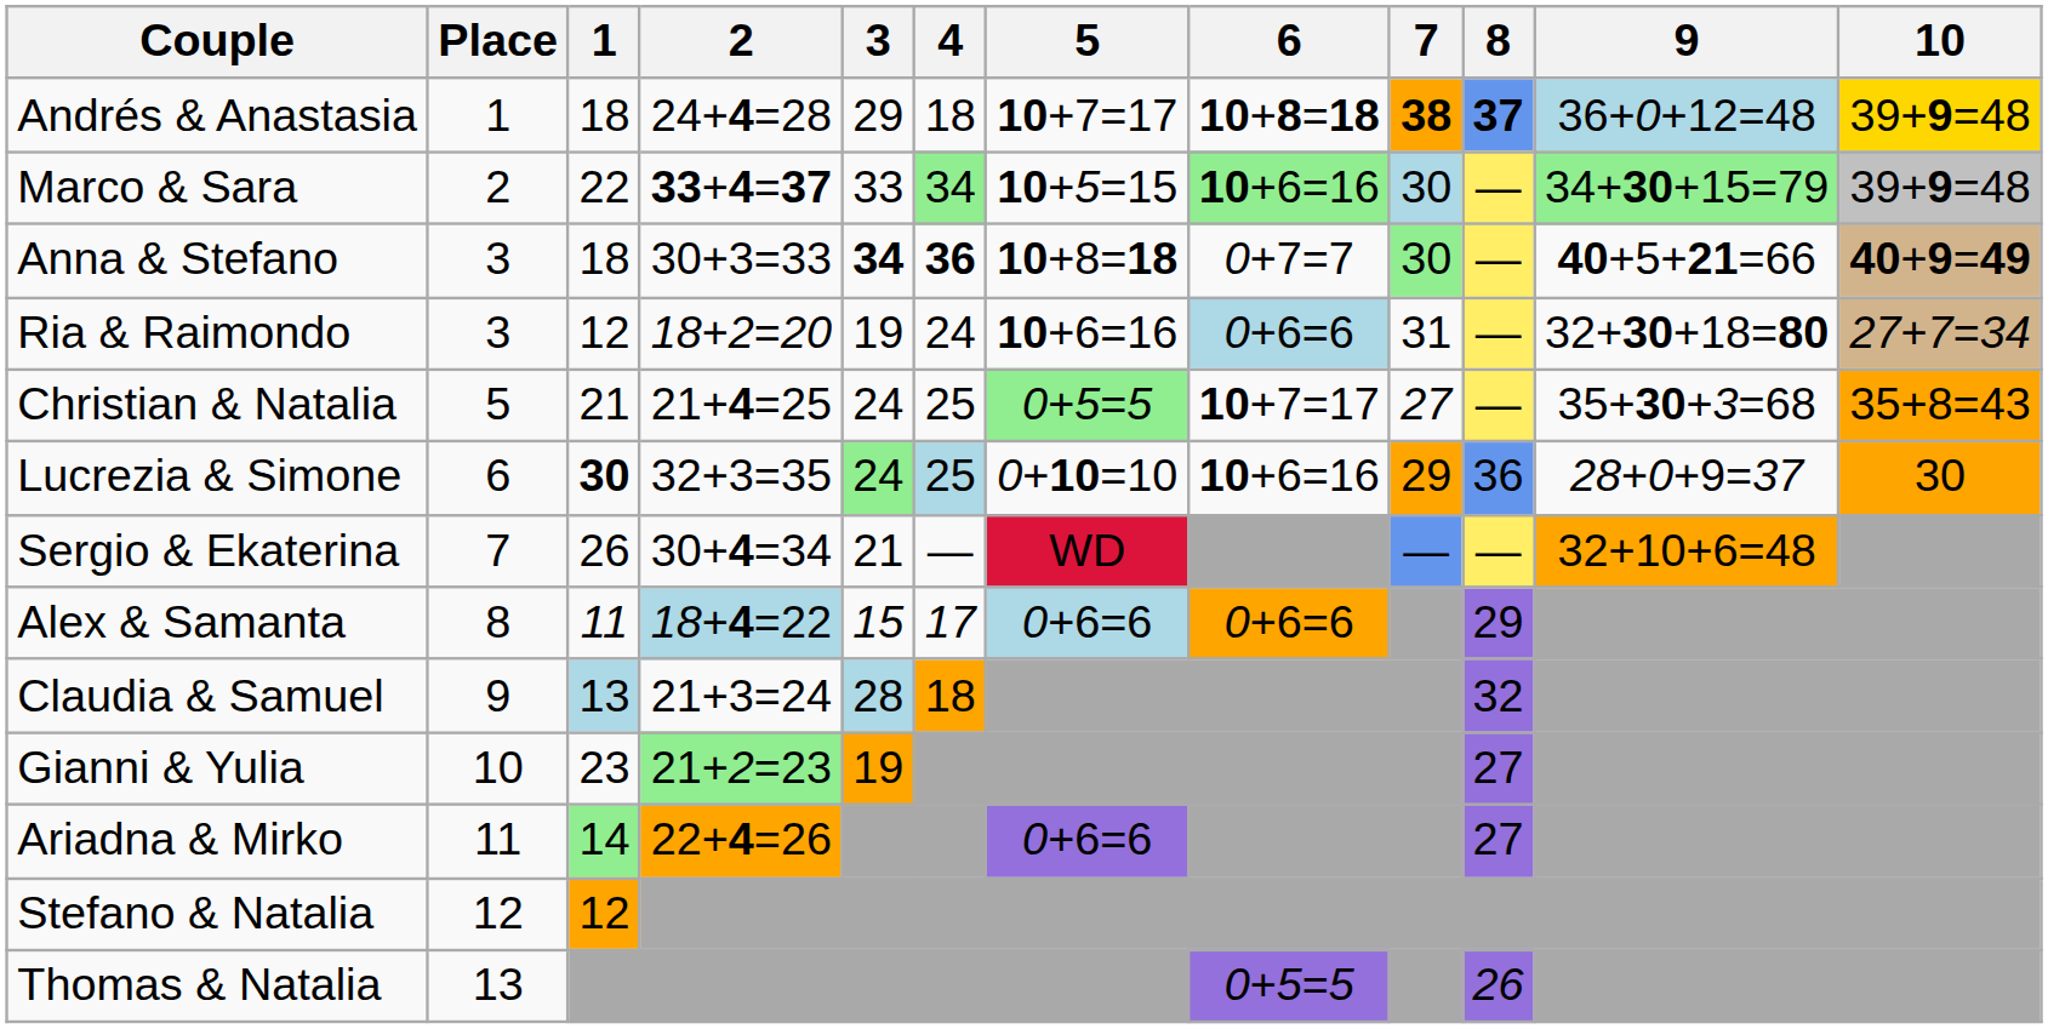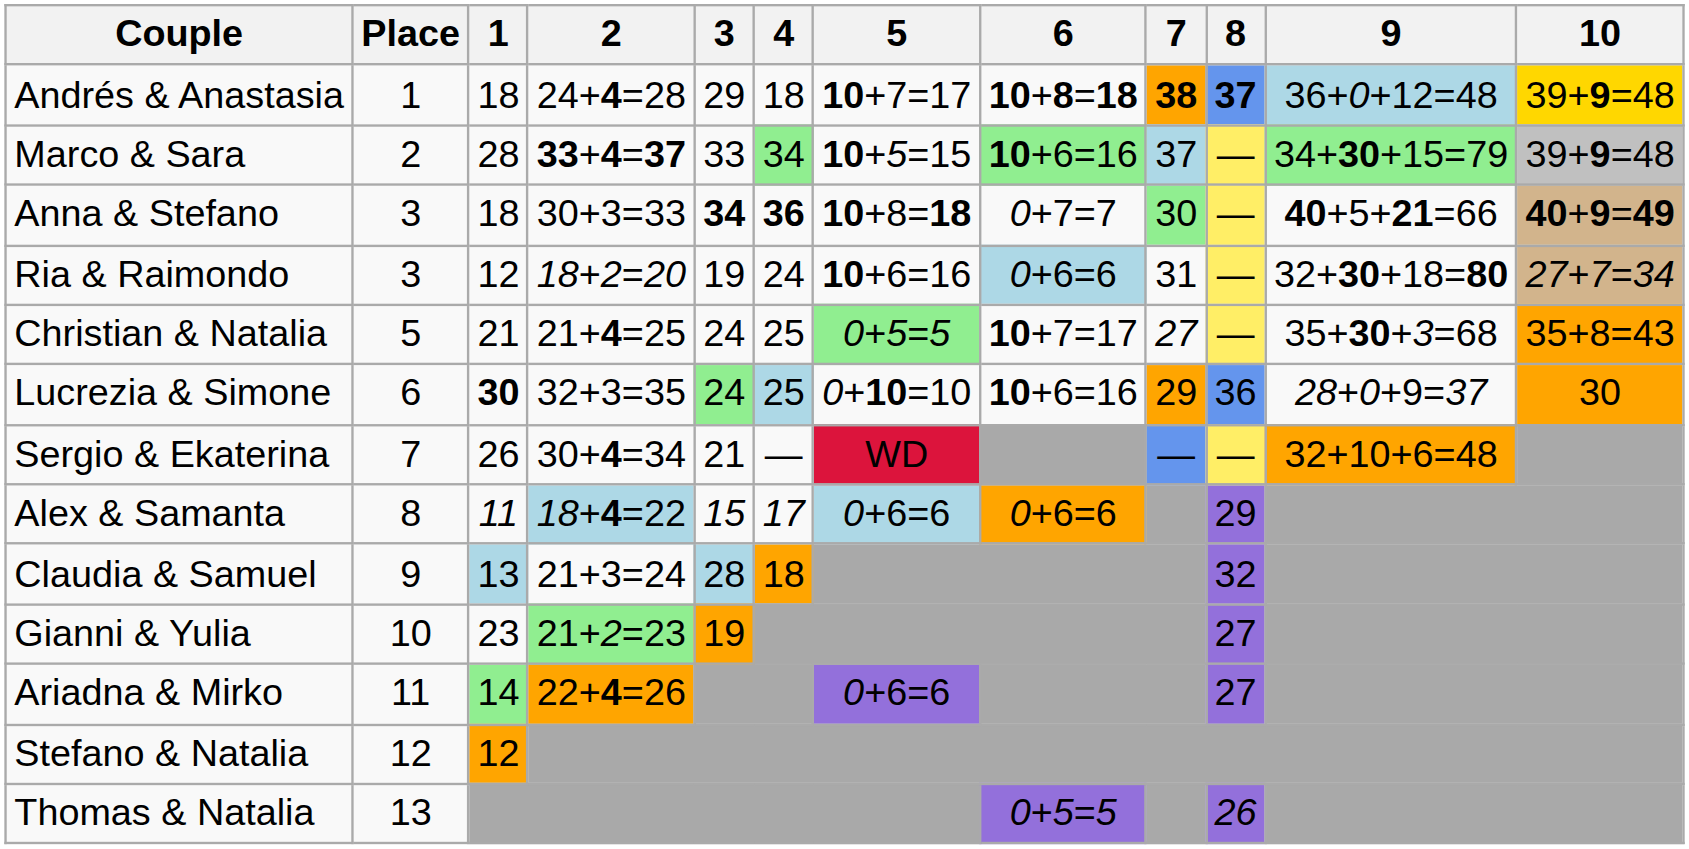Marco & Sara | 1: 22 -> 28
Marco & Sara | 7: 30 -> 37
